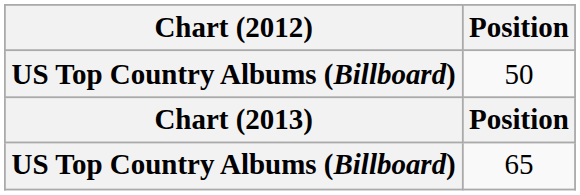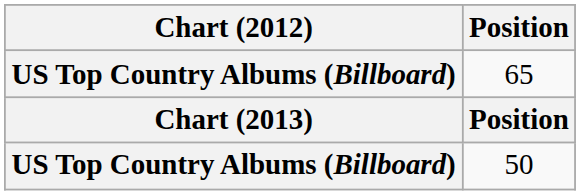rows swapped: 65 <-> 50
